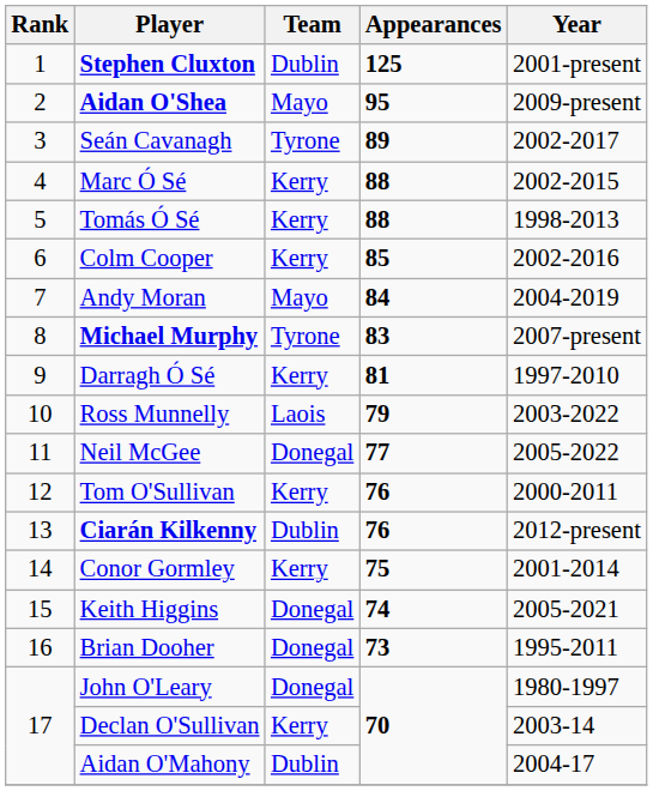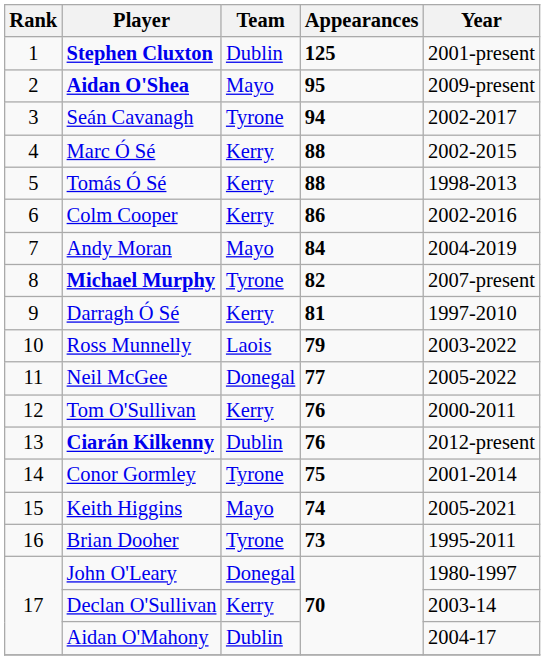Seán Cavanagh | Appearances: 89 -> 94
Colm Cooper | Appearances: 85 -> 86
Michael Murphy | Appearances: 83 -> 82
Conor Gormley | Team: Kerry -> Tyrone
Keith Higgins | Team: Donegal -> Mayo
Brian Dooher | Team: Donegal -> Tyrone
